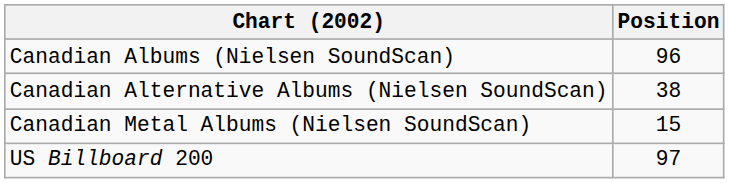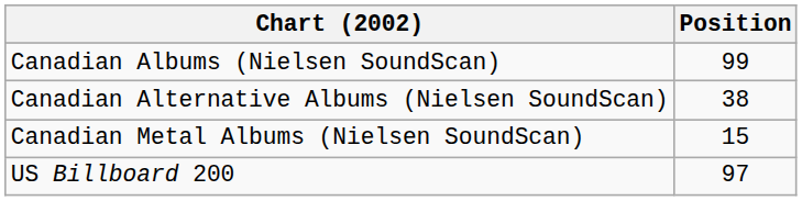Canadian Albums (Nielsen SoundScan) | Position: 96 -> 99
